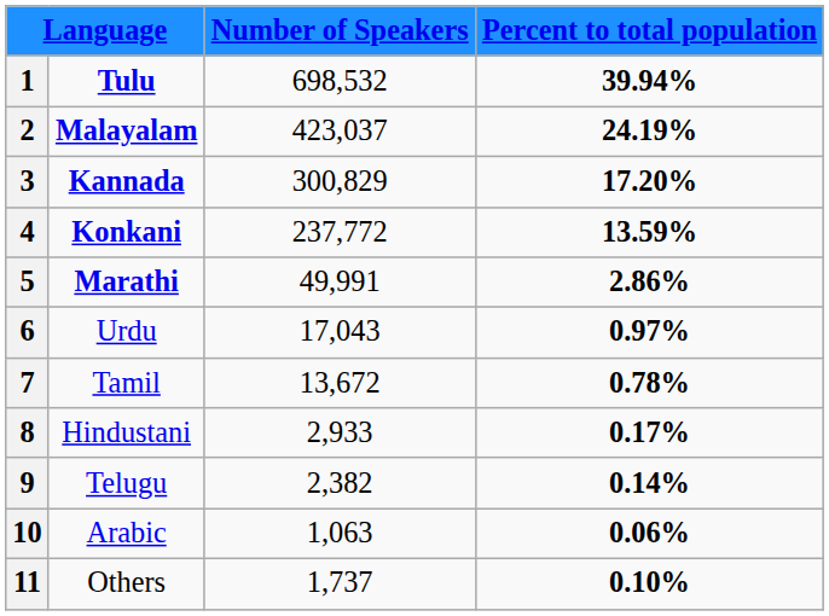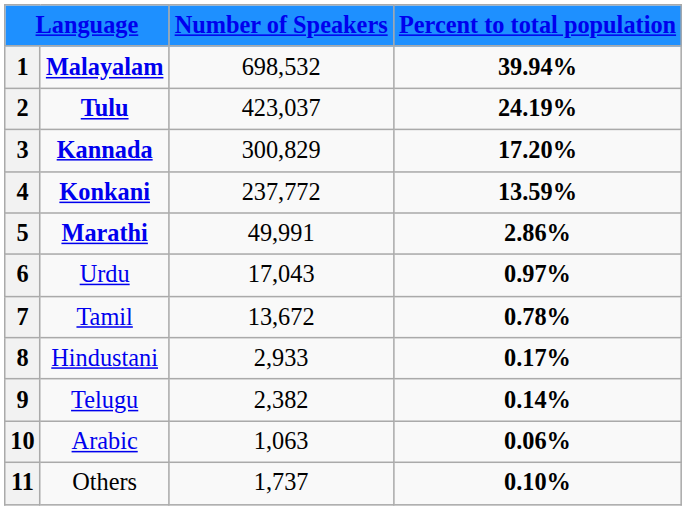1 | column 2: Tulu -> Malayalam
2 | column 2: Malayalam -> Tulu
